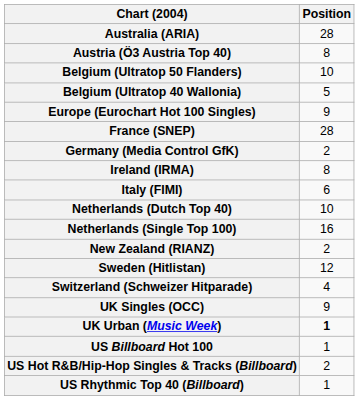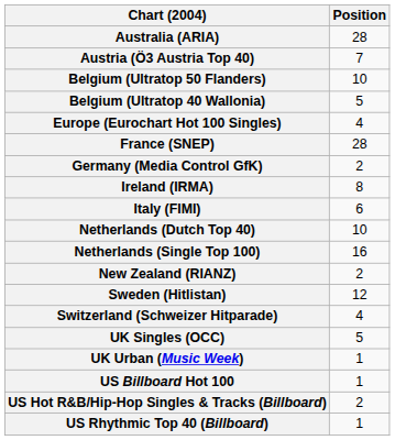Austria (Ö3 Austria Top 40) | Position: 8 -> 7
Europe (Eurochart Hot 100 Singles) | Position: 9 -> 4
UK Singles (OCC) | Position: 9 -> 5
UK Urban (Music Week) | Position: bold -> normal
